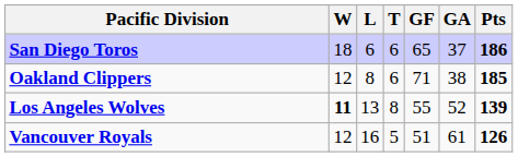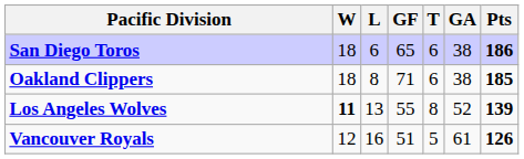columns swapped: T <-> GF
San Diego Toros | GA: 37 -> 38
Oakland Clippers | W: 12 -> 18
